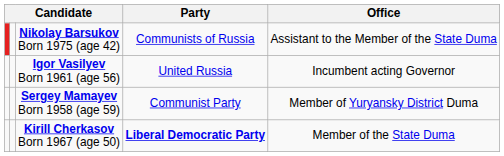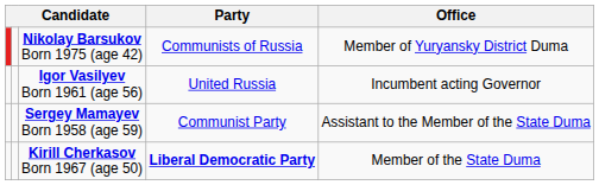Nikolay Barsukov Born 1975 (age 42) | Office: Assistant to the Member of the State Duma -> Member of Yuryansky District Duma
Sergey Mamayev Born 1958 (age 59) | Office: Member of Yuryansky District Duma -> Assistant to the Member of the State Duma
